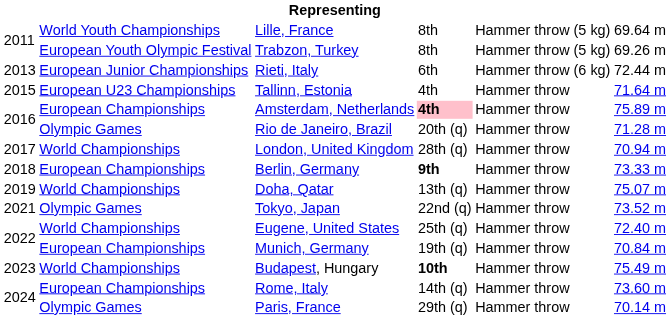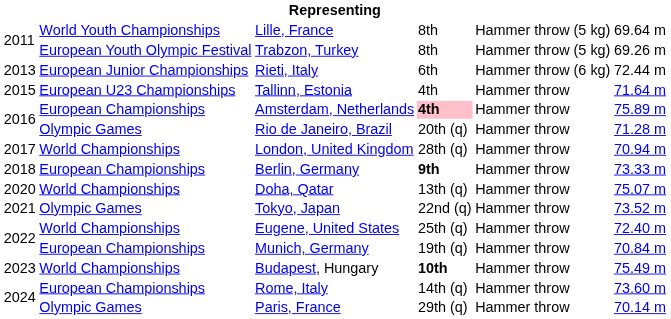Doha, Qatar | column 1: 2019 -> 2020
